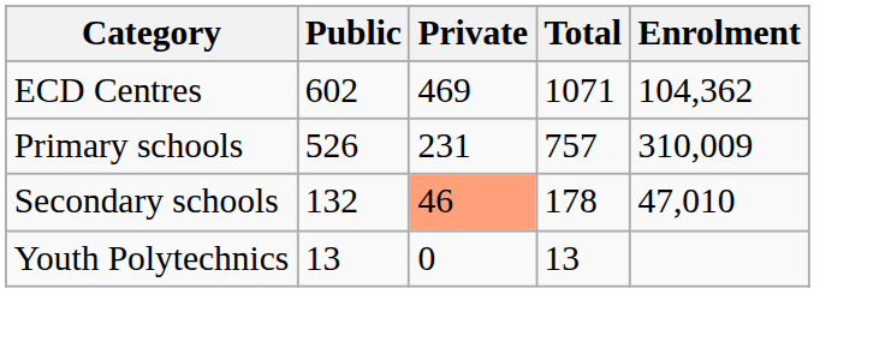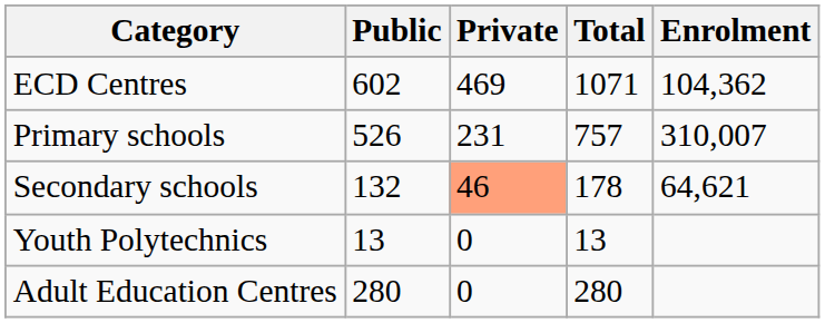Primary schools | Enrolment: 310,009 -> 310,007
Secondary schools | Enrolment: 47,010 -> 64,621
+ row: Adult Education Centres | 280 | 0 | 280
